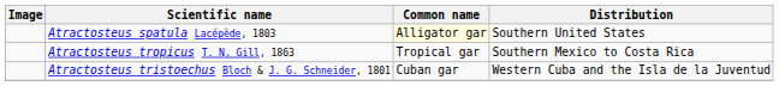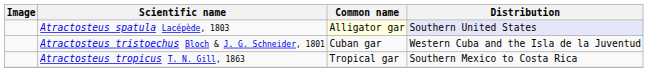Atractosteus spatula Lacépède, 1803 | Distribution: no background -> lavender background
rows swapped: Atractosteus tristoechus Bloch & J. G. Schneider, 1801 <-> Atractosteus tropicus T. N. Gill, 1863
